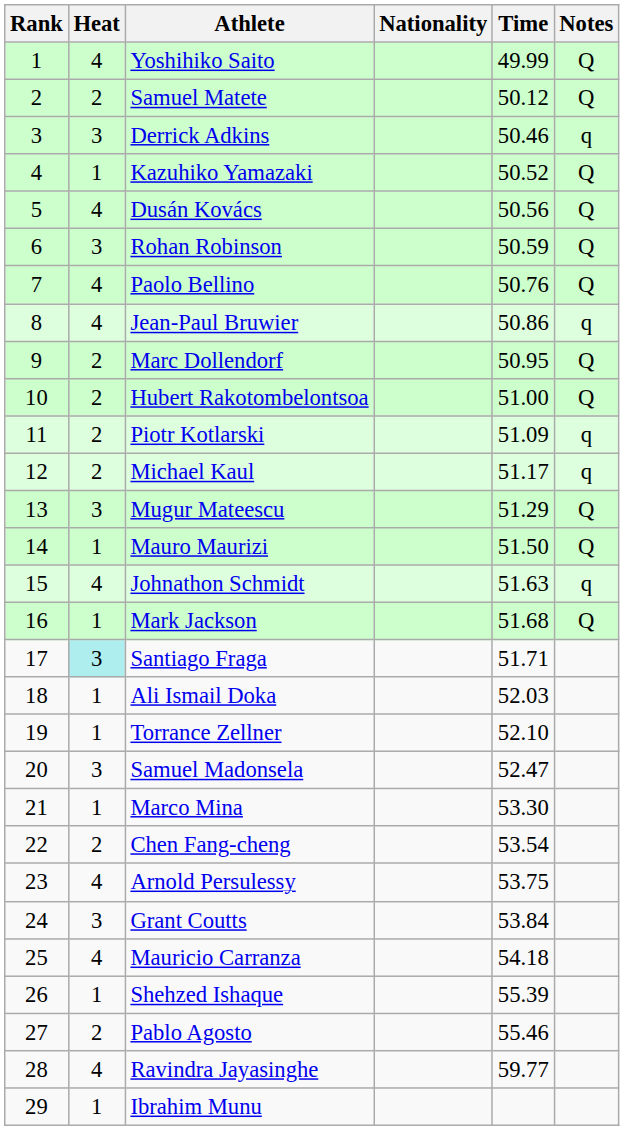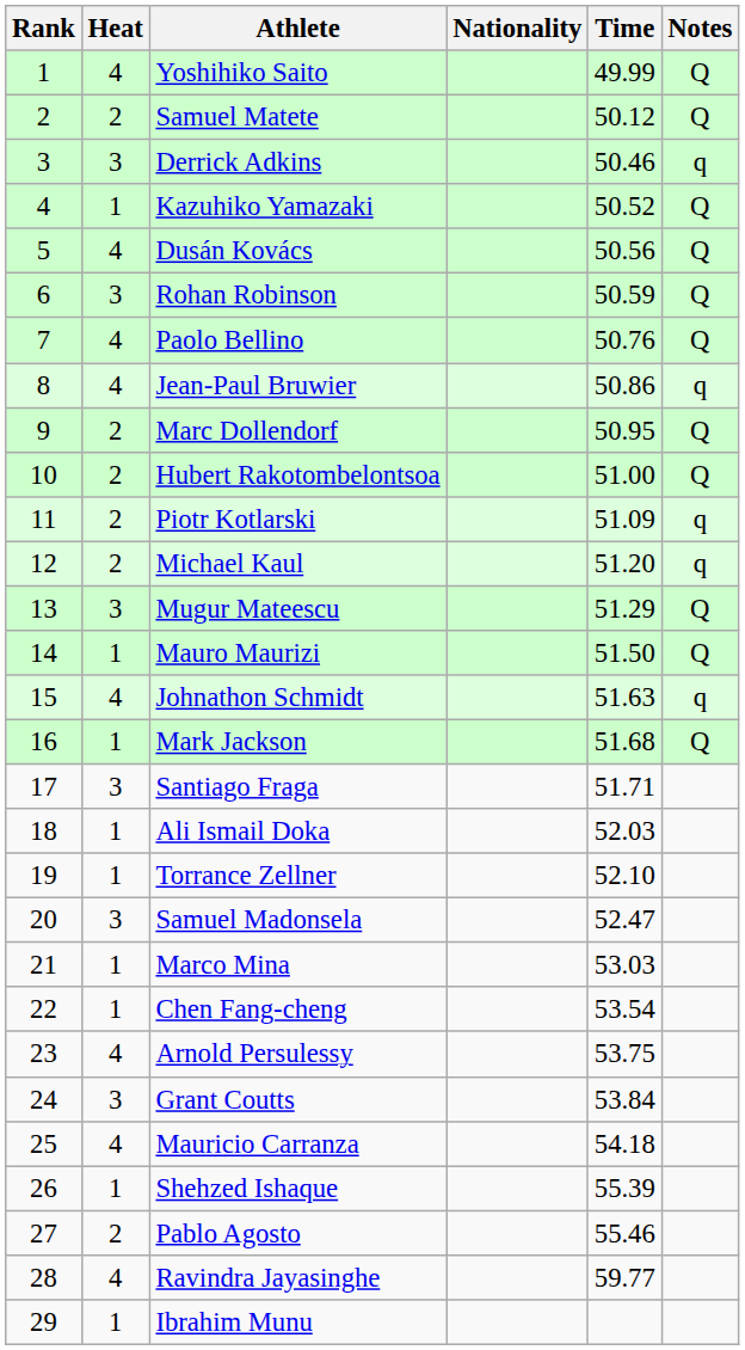Michael Kaul | Time: 51.17 -> 51.20
Santiago Fraga | Heat: paleturquoise background -> no background
Marco Mina | Time: 53.30 -> 53.03
Chen Fang-cheng | Heat: 2 -> 1
